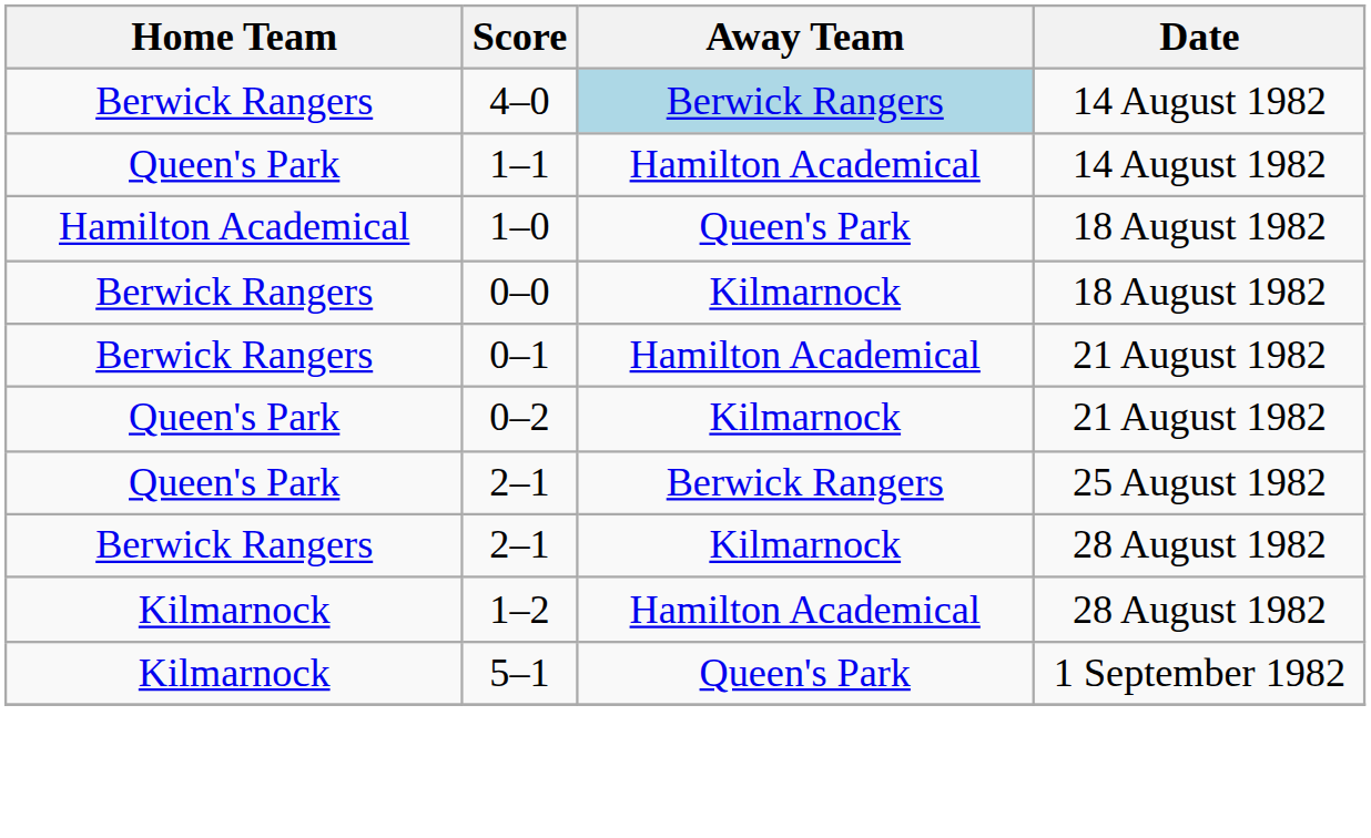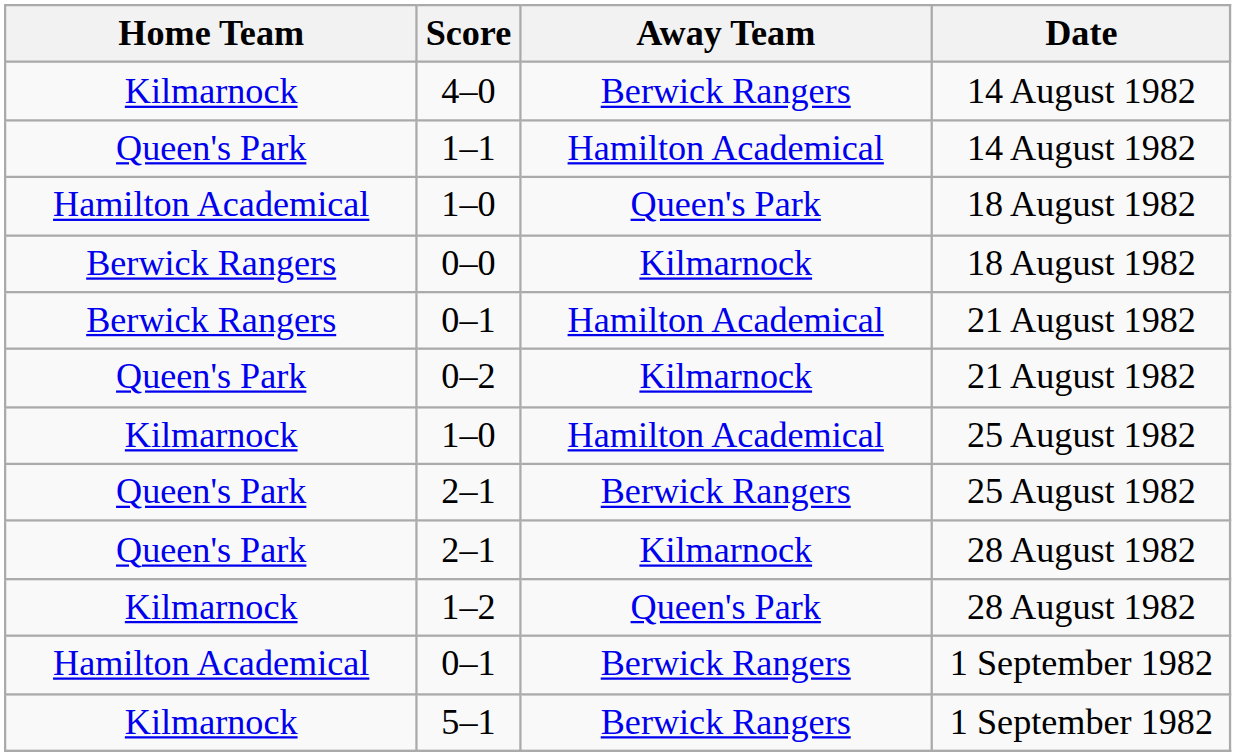4–0 | Home Team: Berwick Rangers -> Kilmarnock
4–0 | Away Team: lightblue background -> no background
+ row: Kilmarnock | 1–0 | Hamilton Academical | 25 August 1982
2–1 / 28 August 1982 | Home Team: Berwick Rangers -> Queen's Park
1–2 | Away Team: Hamilton Academical -> Queen's Park
+ row: Hamilton Academical | 0–1 | Berwick Rangers | 1 September 1982
5–1 | Away Team: Queen's Park -> Berwick Rangers
